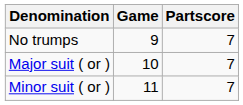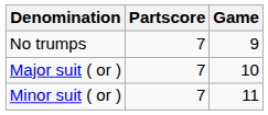columns swapped: Partscore <-> Game
